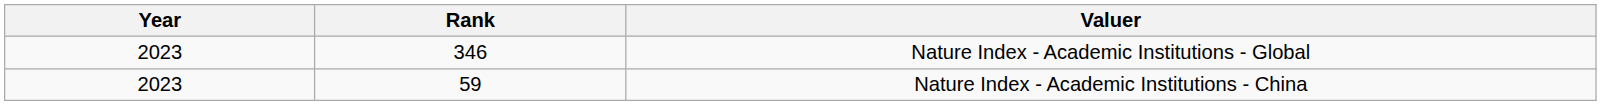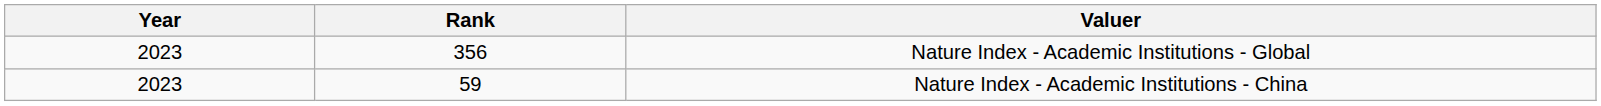Nature Index - Academic Institutions - Global | Rank: 346 -> 356
